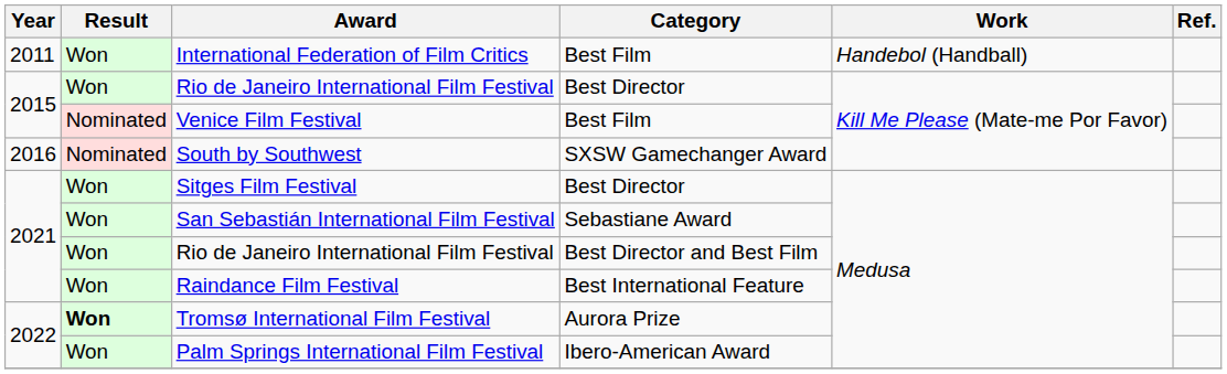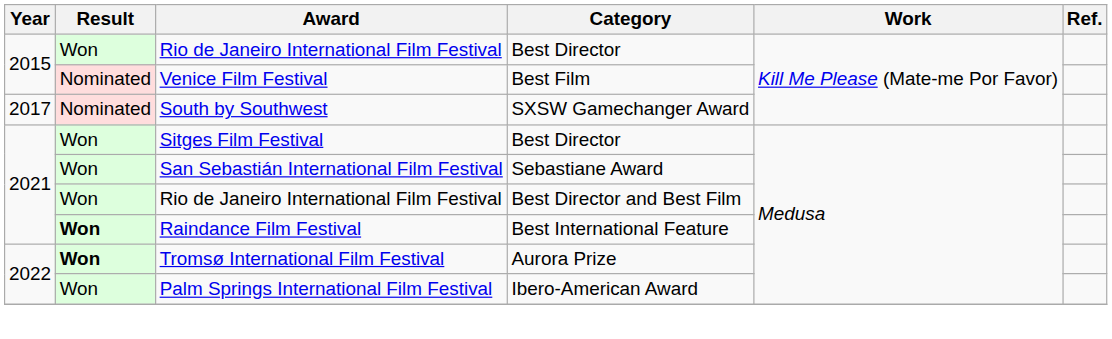- row: 2011 | Won | International Federation of Film Critics | Best Film | Handebol (Handball)
South by Southwest | Year: 2016 -> 2017
Raindance Film Festival | Result: normal -> bold
